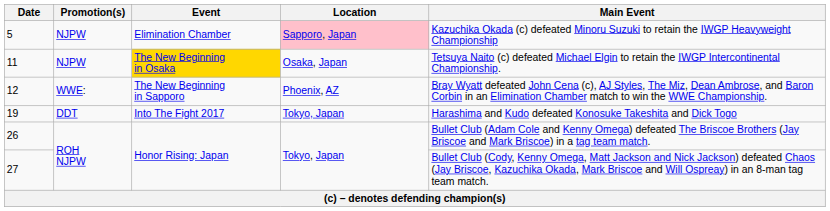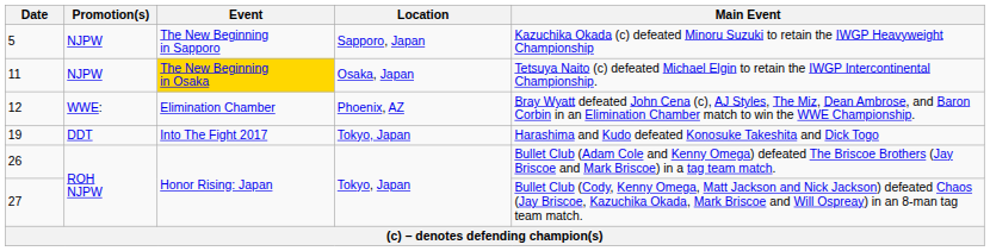5 | Event: Elimination Chamber -> The New Beginning in Sapporo
5 | Location: pink background -> no background
12 | Event: The New Beginning in Sapporo -> Elimination Chamber
